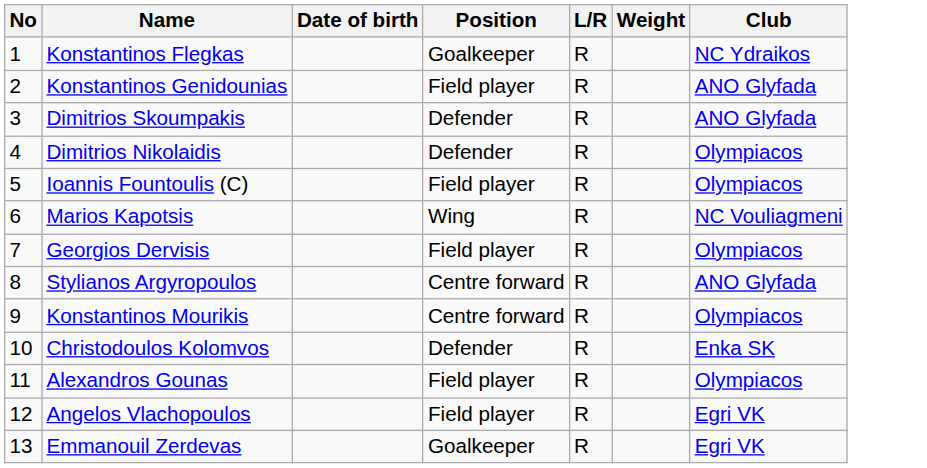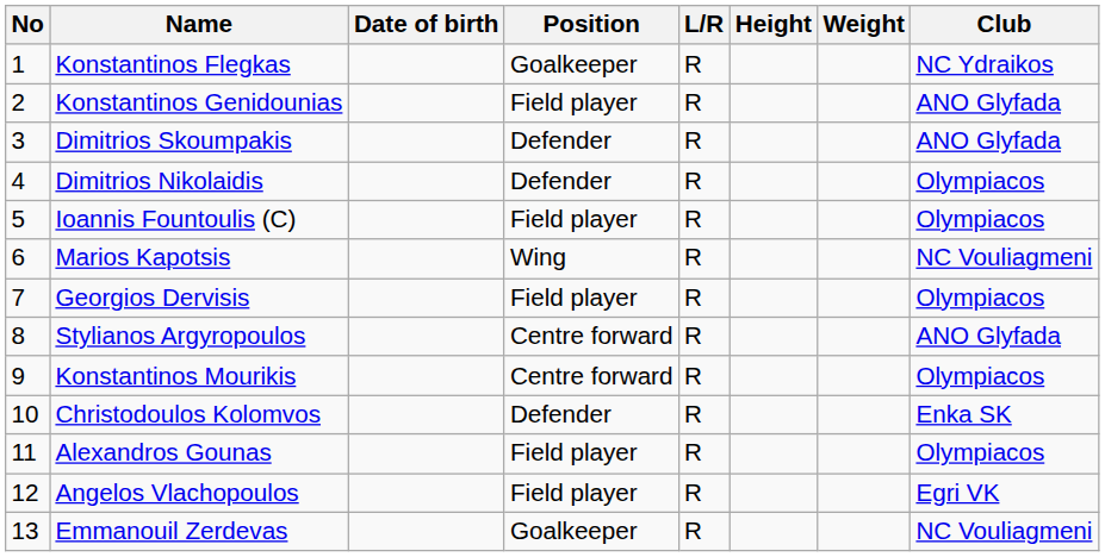+ column: Height
Emmanouil Zerdevas | Club: Egri VK -> NC Vouliagmeni
